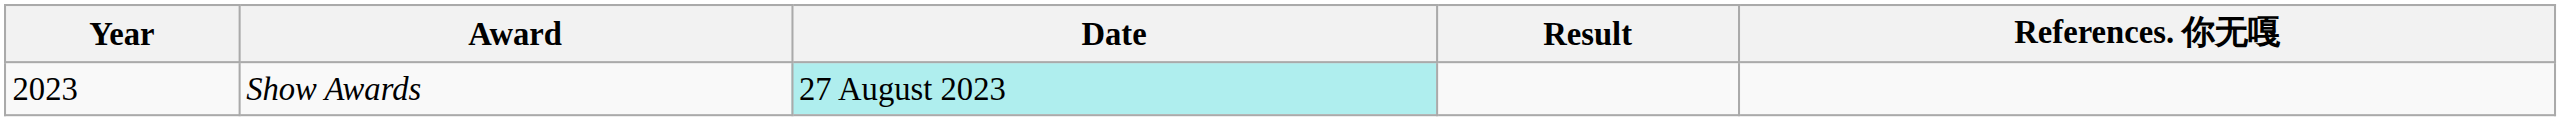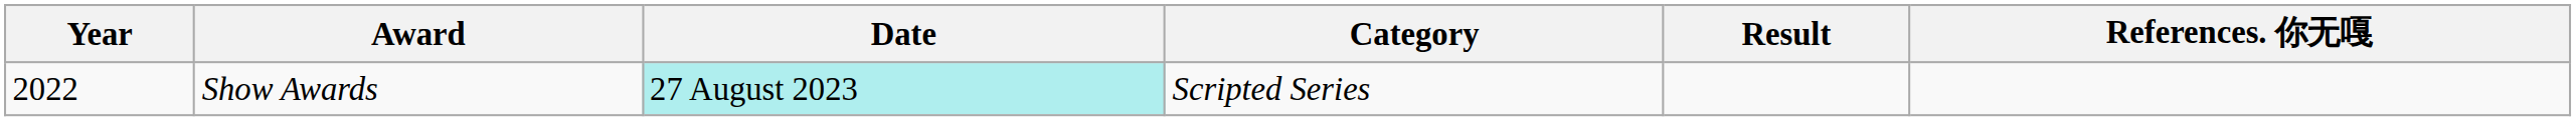+ column: Category | Scripted Series
Show Awards | Year: 2023 -> 2022
